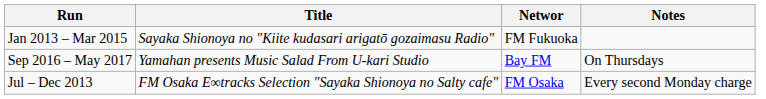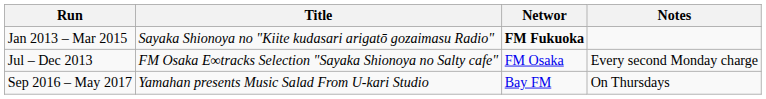Jan 2013 – Mar 2015 | Networ: normal -> bold
rows swapped: Jul – Dec 2013 <-> Sep 2016 – May 2017
